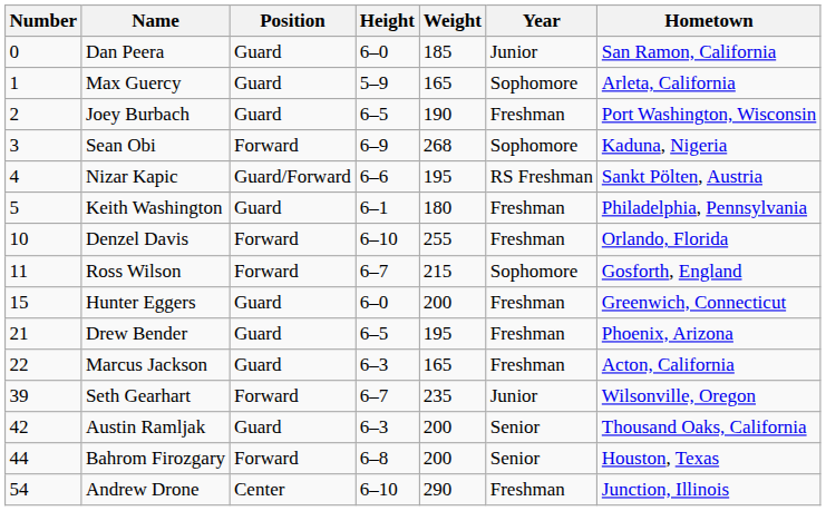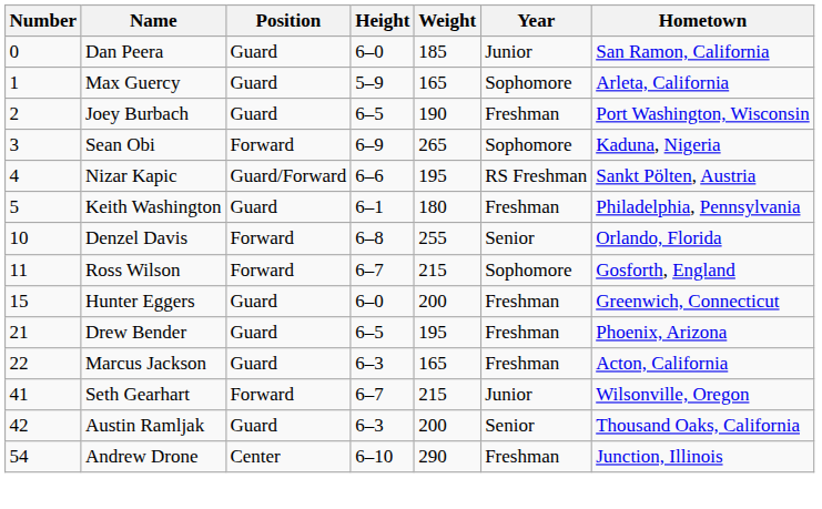Sean Obi | Weight: 268 -> 265
Denzel Davis | Height: 6–10 -> 6–8
Denzel Davis | Year: Freshman -> Senior
Seth Gearhart | Number: 39 -> 41
Seth Gearhart | Weight: 235 -> 215
- row: 44 | Bahrom Firozgary | Forward | 6–8 | 200 | Senior | Houston, Texas
